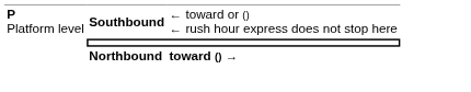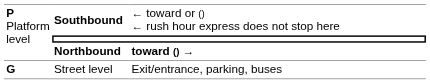+ row: G | Street level | Exit/entrance, parking, buses
